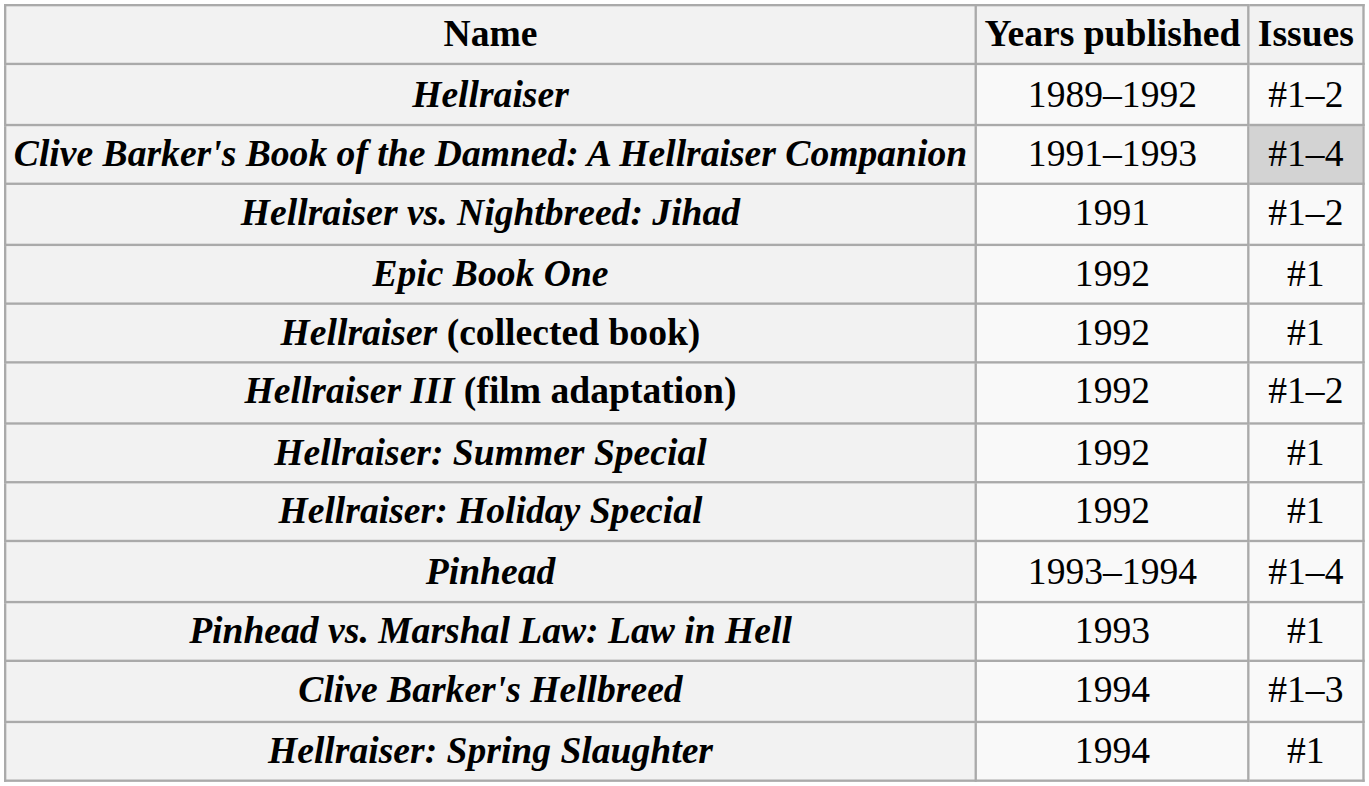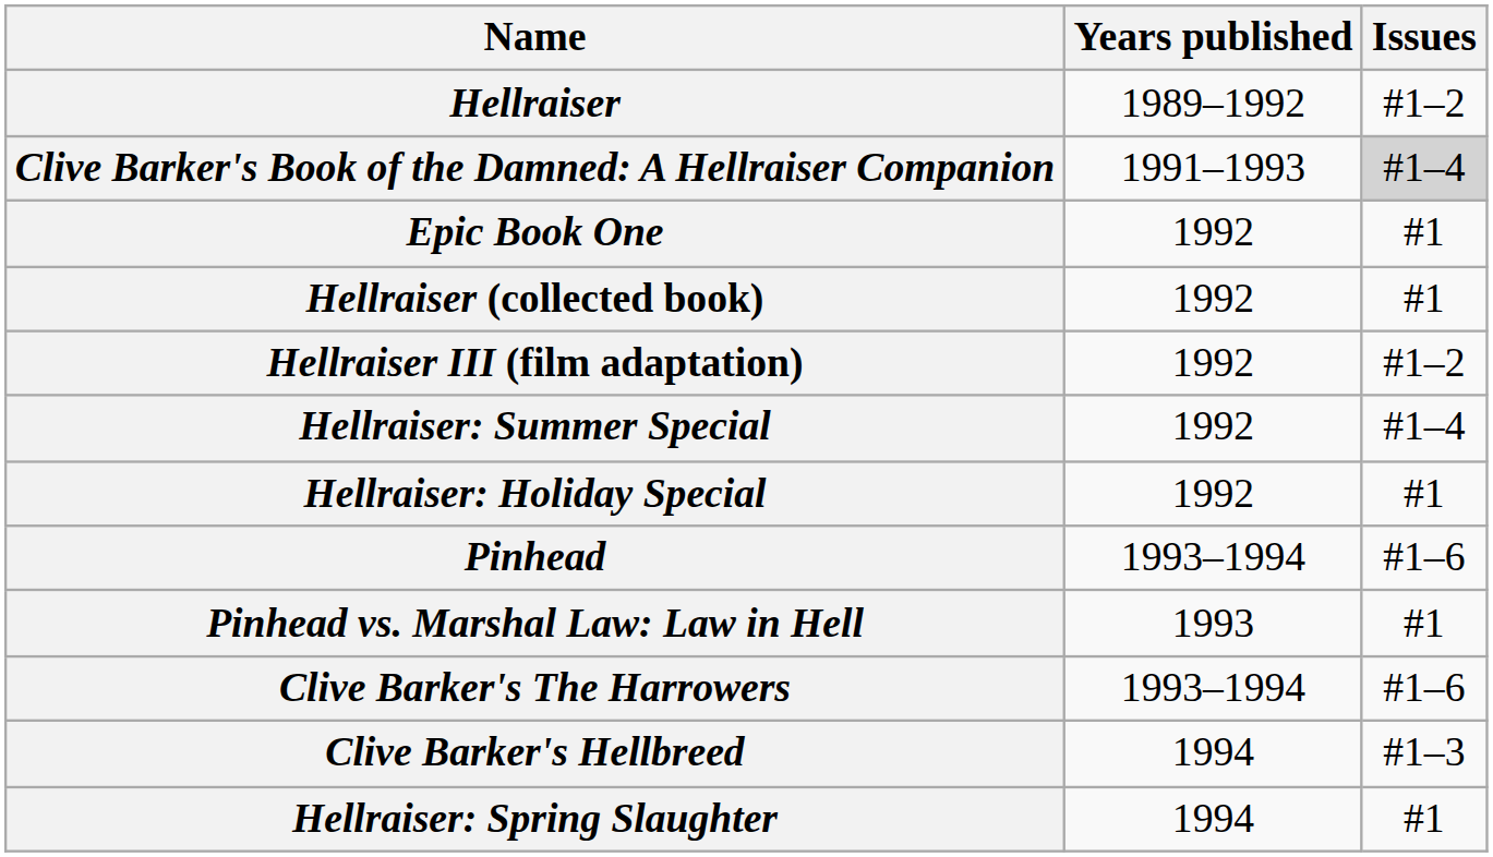- row: Hellraiser vs. Nightbreed: Jihad | 1991 | #1–2
Hellraiser: Summer Special | Issues: #1 -> #1–4
Pinhead | Issues: #1–4 -> #1–6
+ row: Clive Barker's The Harrowers | 1993–1994 | #1–6
